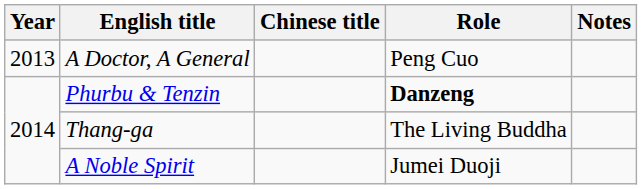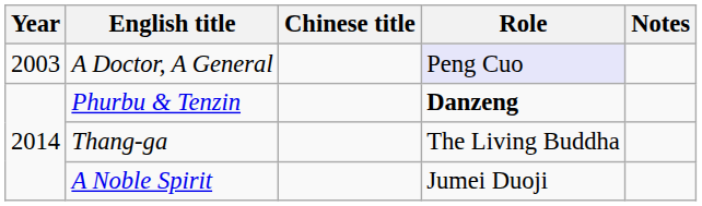A Doctor, A General | Year: 2013 -> 2003
A Doctor, A General | Role: no background -> lavender background
